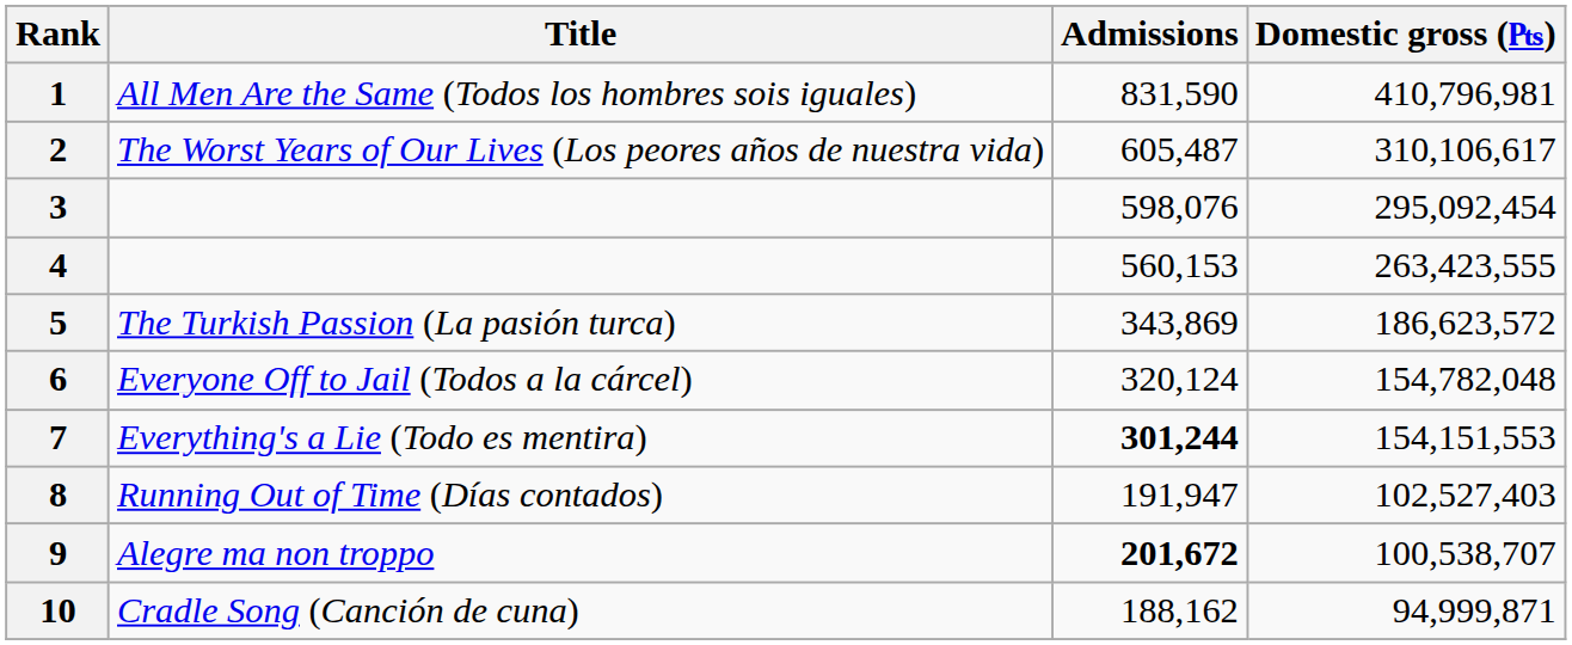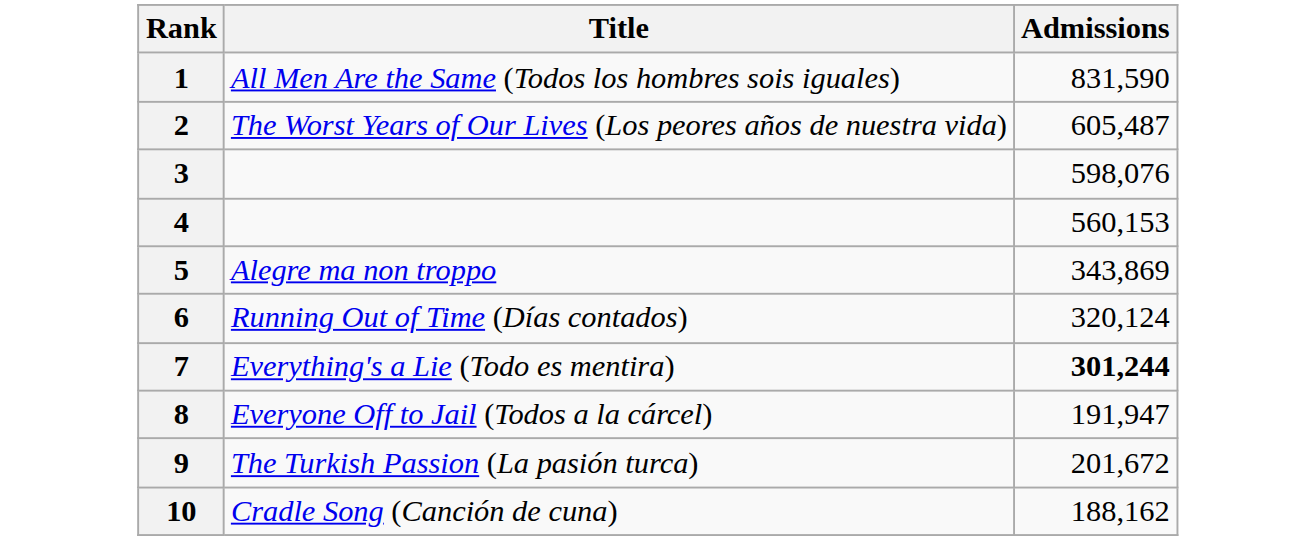- column: Domestic gross (₧) | 410,796,981 | 310,106,617 | 295,092,454 | 263,423,555 | 186,623,572 | 154,782,048 | 154,151,553 | 102,527,403 | 100,538,707 | 94,999,871
5 | Title: The Turkish Passion (La pasión turca) -> Alegre ma non troppo
6 | Title: Everyone Off to Jail (Todos a la cárcel) -> Running Out of Time (Días contados)
8 | Title: Running Out of Time (Días contados) -> Everyone Off to Jail (Todos a la cárcel)
9 | Title: Alegre ma non troppo -> The Turkish Passion (La pasión turca)
9 | Admissions: bold -> normal
